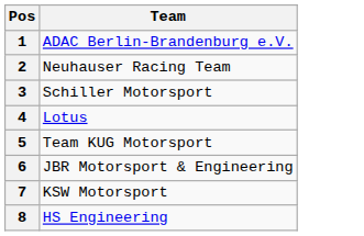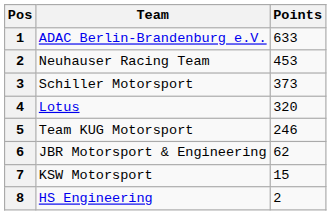+ column: Points | 633 | 453 | 373 | 320 | 246 | 62 | 15 | 2
